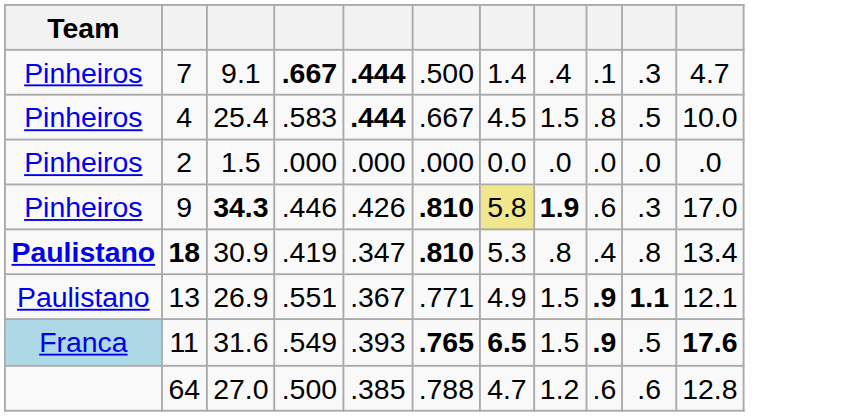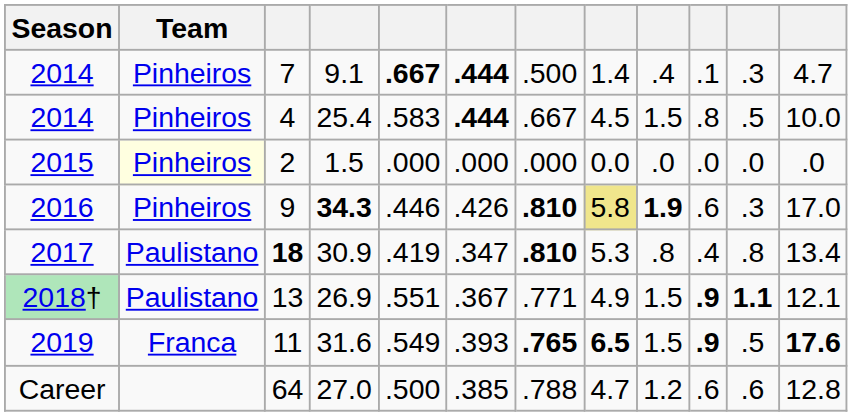+ column: Season | 2014 | 2014 | 2015 | 2016 | 2017 | 2018† | 2019 | Career
2 | Team: no background -> lightyellow background
18 | Team: bold -> normal
11 | Team: lightblue background -> no background
